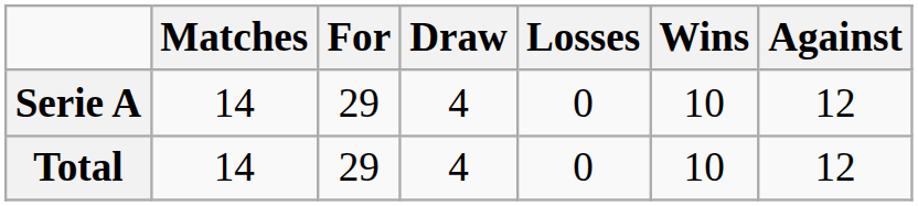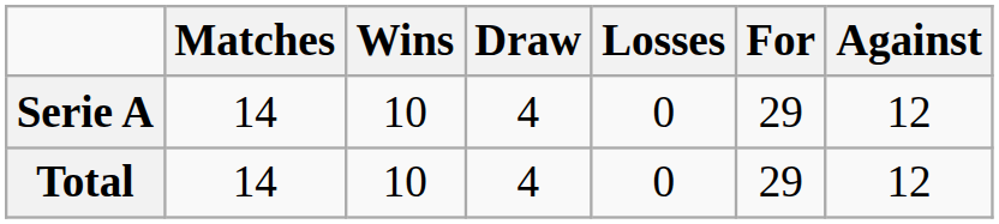columns swapped: Wins <-> For
